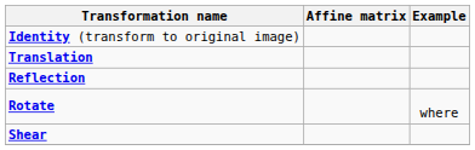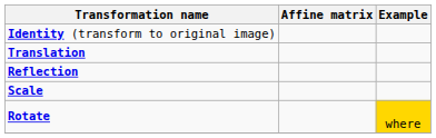+ row: Scale
Rotate | Example: no background -> gold background
- row: Shear
